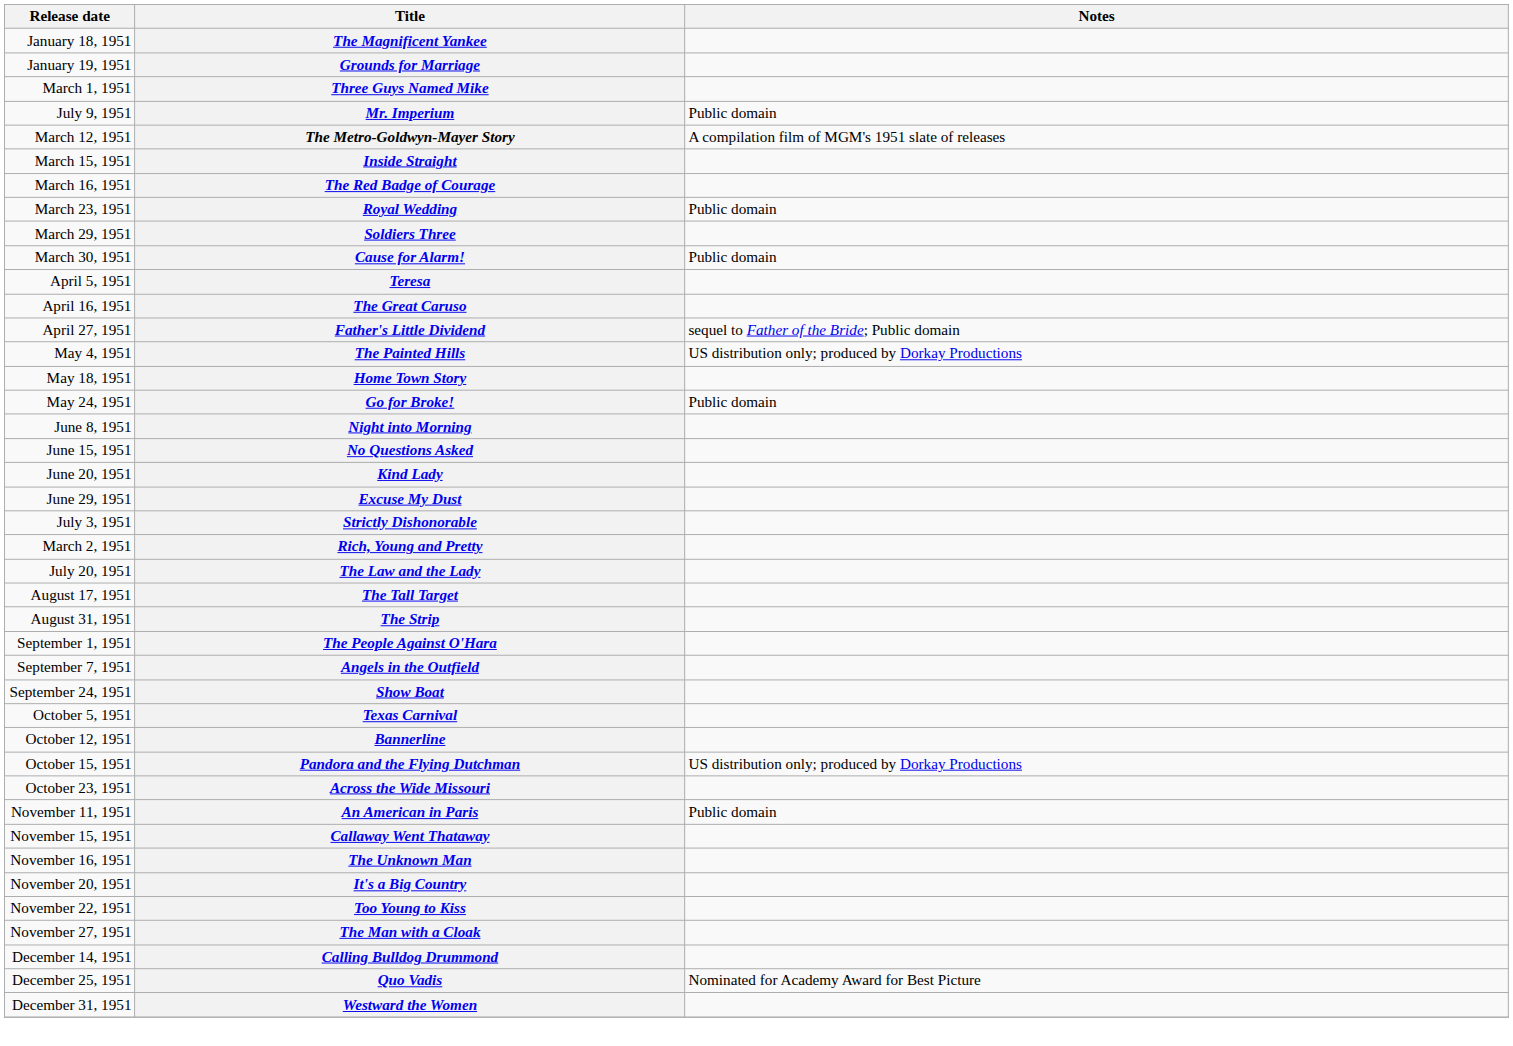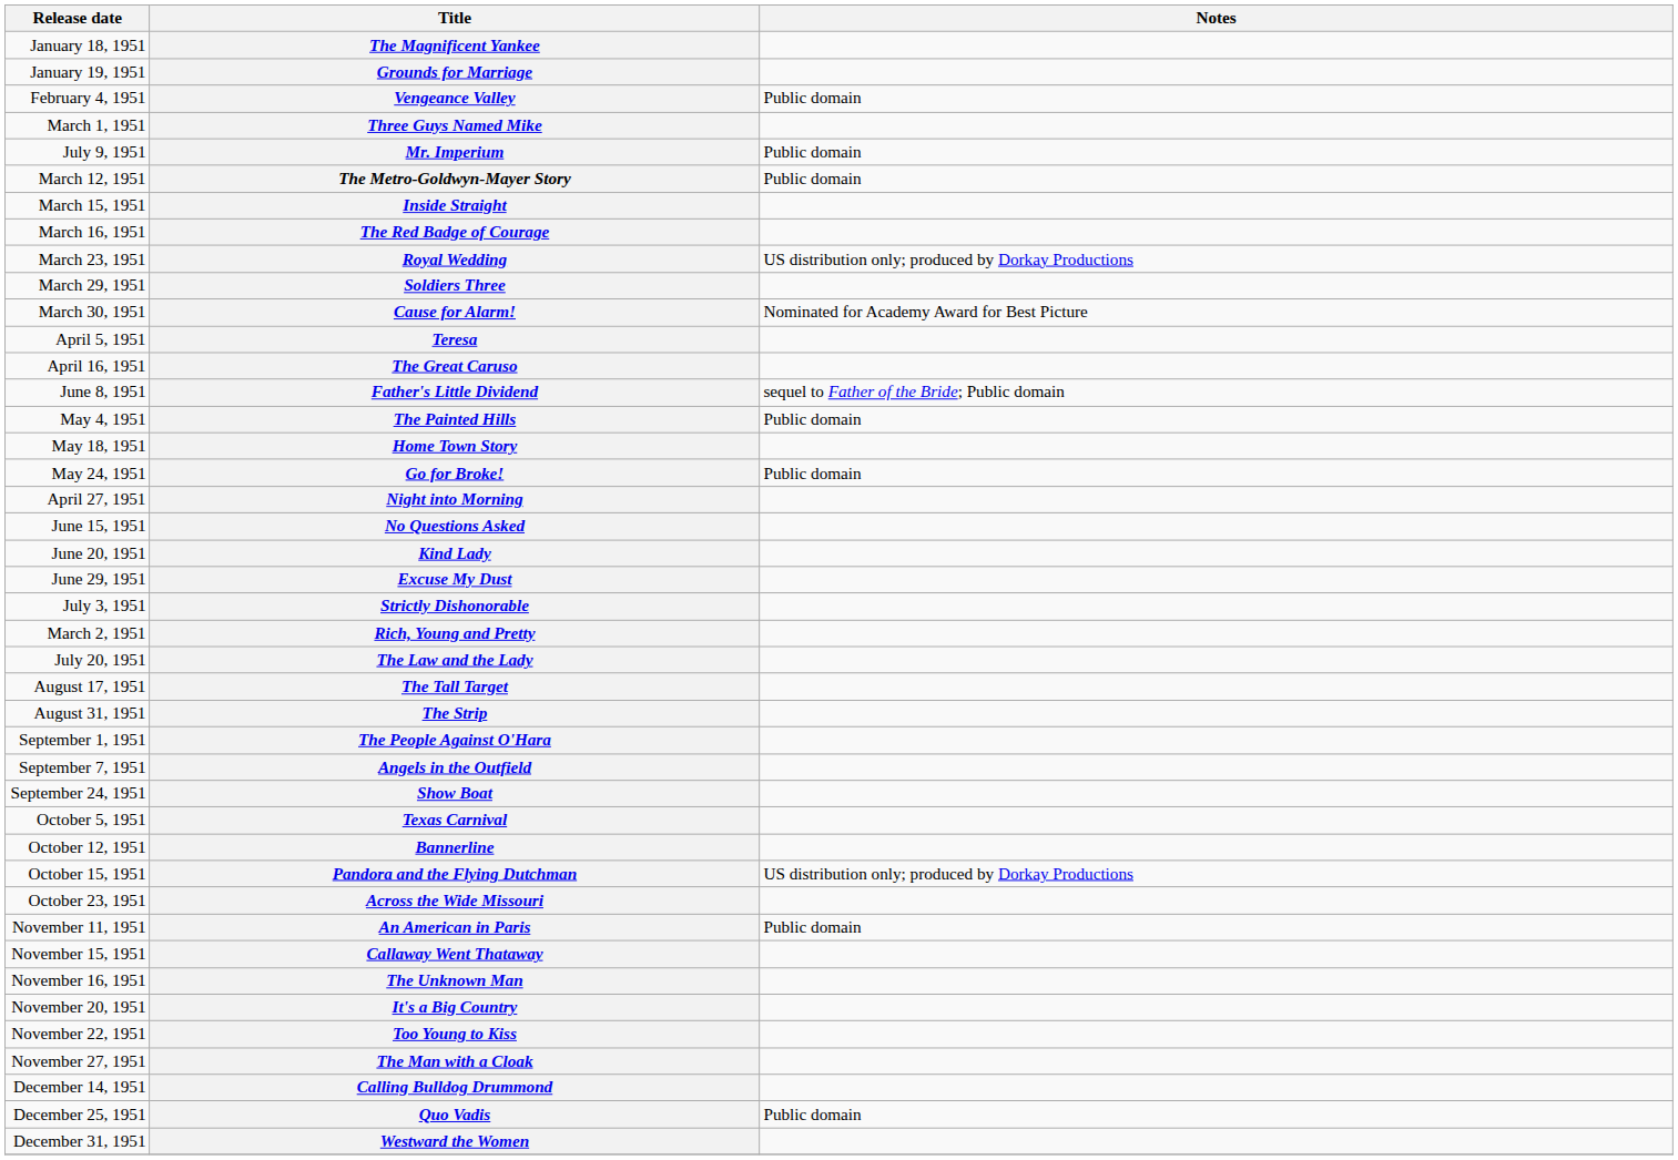+ row: February 4, 1951 | Vengeance Valley | Public domain
The Metro-Goldwyn-Mayer Story | Notes: A compilation film of MGM's 1951 slate of releases -> Public domain
Royal Wedding | Notes: Public domain -> US distribution only; produced by Dorkay Productions
Cause for Alarm! | Notes: Public domain -> Nominated for Academy Award for Best Picture
Father's Little Dividend | Release date: April 27, 1951 -> June 8, 1951
The Painted Hills | Notes: US distribution only; produced by Dorkay Productions -> Public domain
Night into Morning | Release date: June 8, 1951 -> April 27, 1951
Quo Vadis | Notes: Nominated for Academy Award for Best Picture -> Public domain
